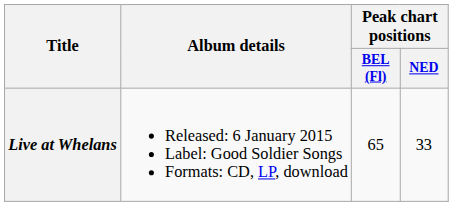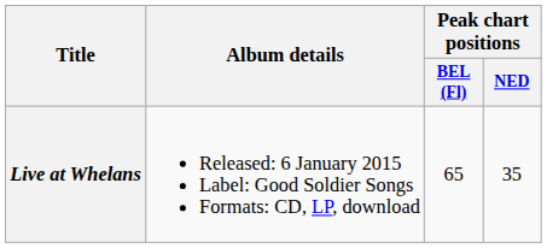Live at Whelans | Peak chart positions / NED: 33 -> 35
